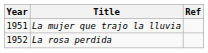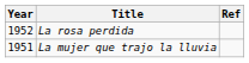rows swapped: La mujer que trajo la lluvia <-> La rosa perdida
